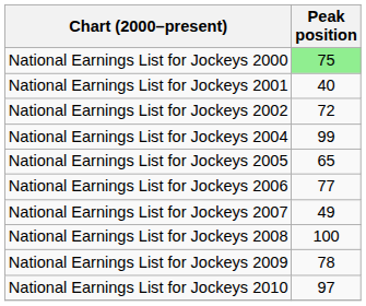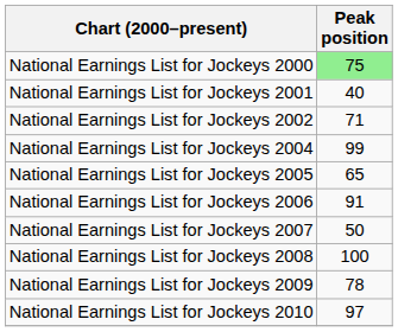National Earnings List for Jockeys 2002 | Peak position: 72 -> 71
National Earnings List for Jockeys 2006 | Peak position: 77 -> 91
National Earnings List for Jockeys 2007 | Peak position: 49 -> 50
